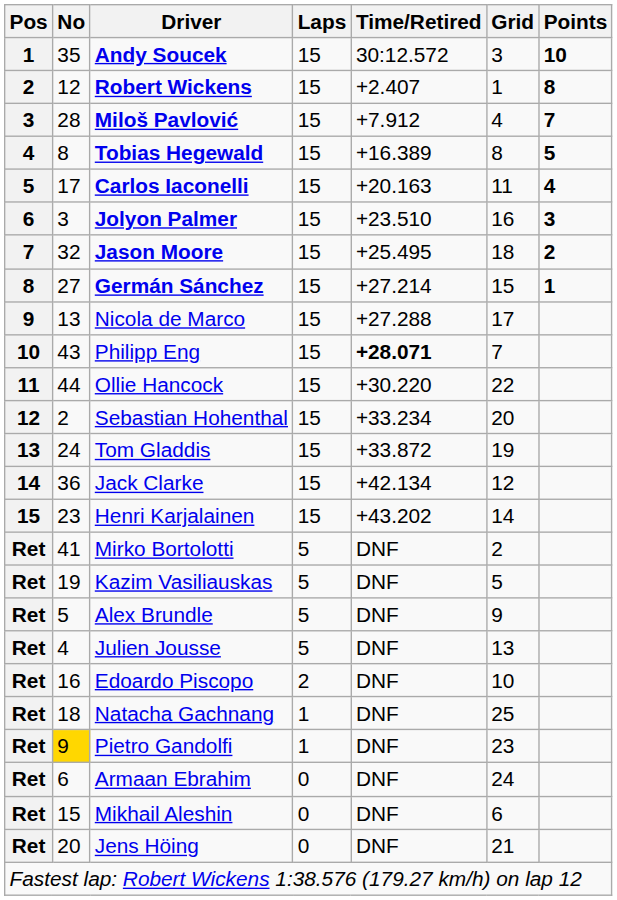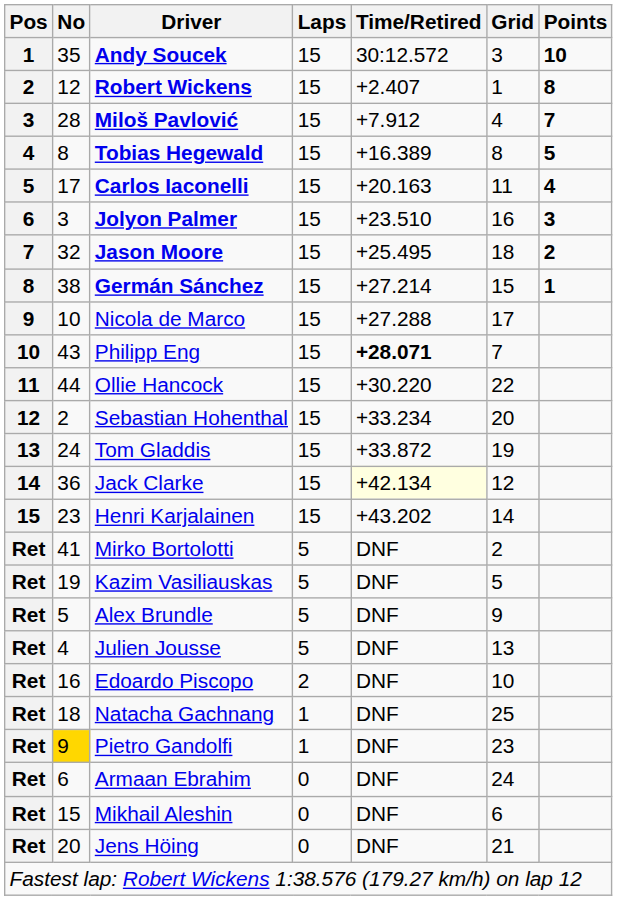Germán Sánchez | No: 27 -> 38
Nicola de Marco | No: 13 -> 10
Jack Clarke | Time/Retired: no background -> lightyellow background
